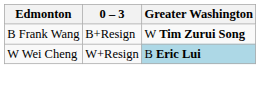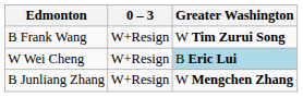B Frank Wang | 0 – 3: B+Resign -> W+Resign
+ row: B Junliang Zhang | W+Resign | W Mengchen Zhang
